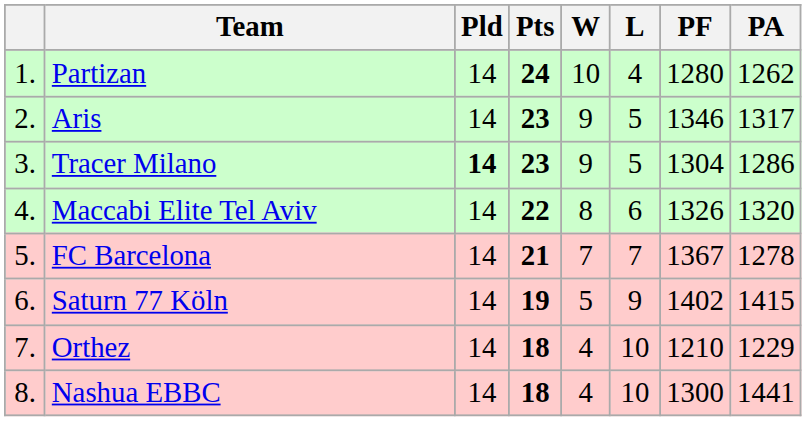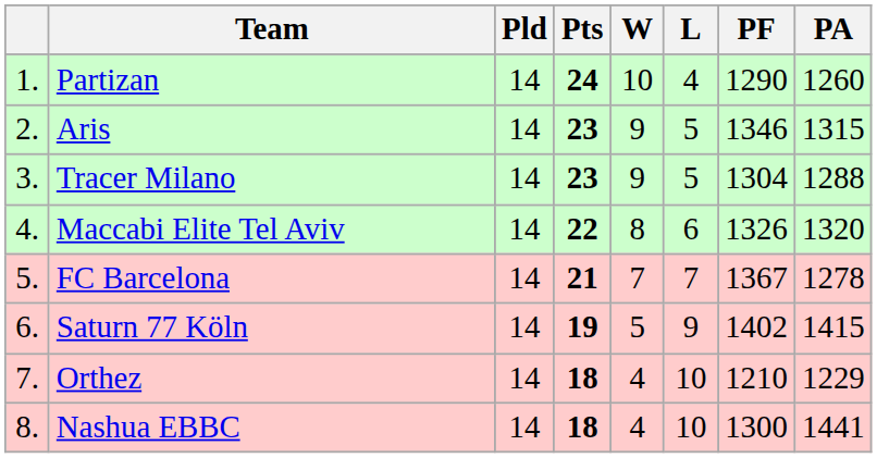Partizan | PF: 1280 -> 1290
Partizan | PA: 1262 -> 1260
Aris | PA: 1317 -> 1315
Tracer Milano | Pld: bold -> normal
Tracer Milano | PA: 1286 -> 1288
